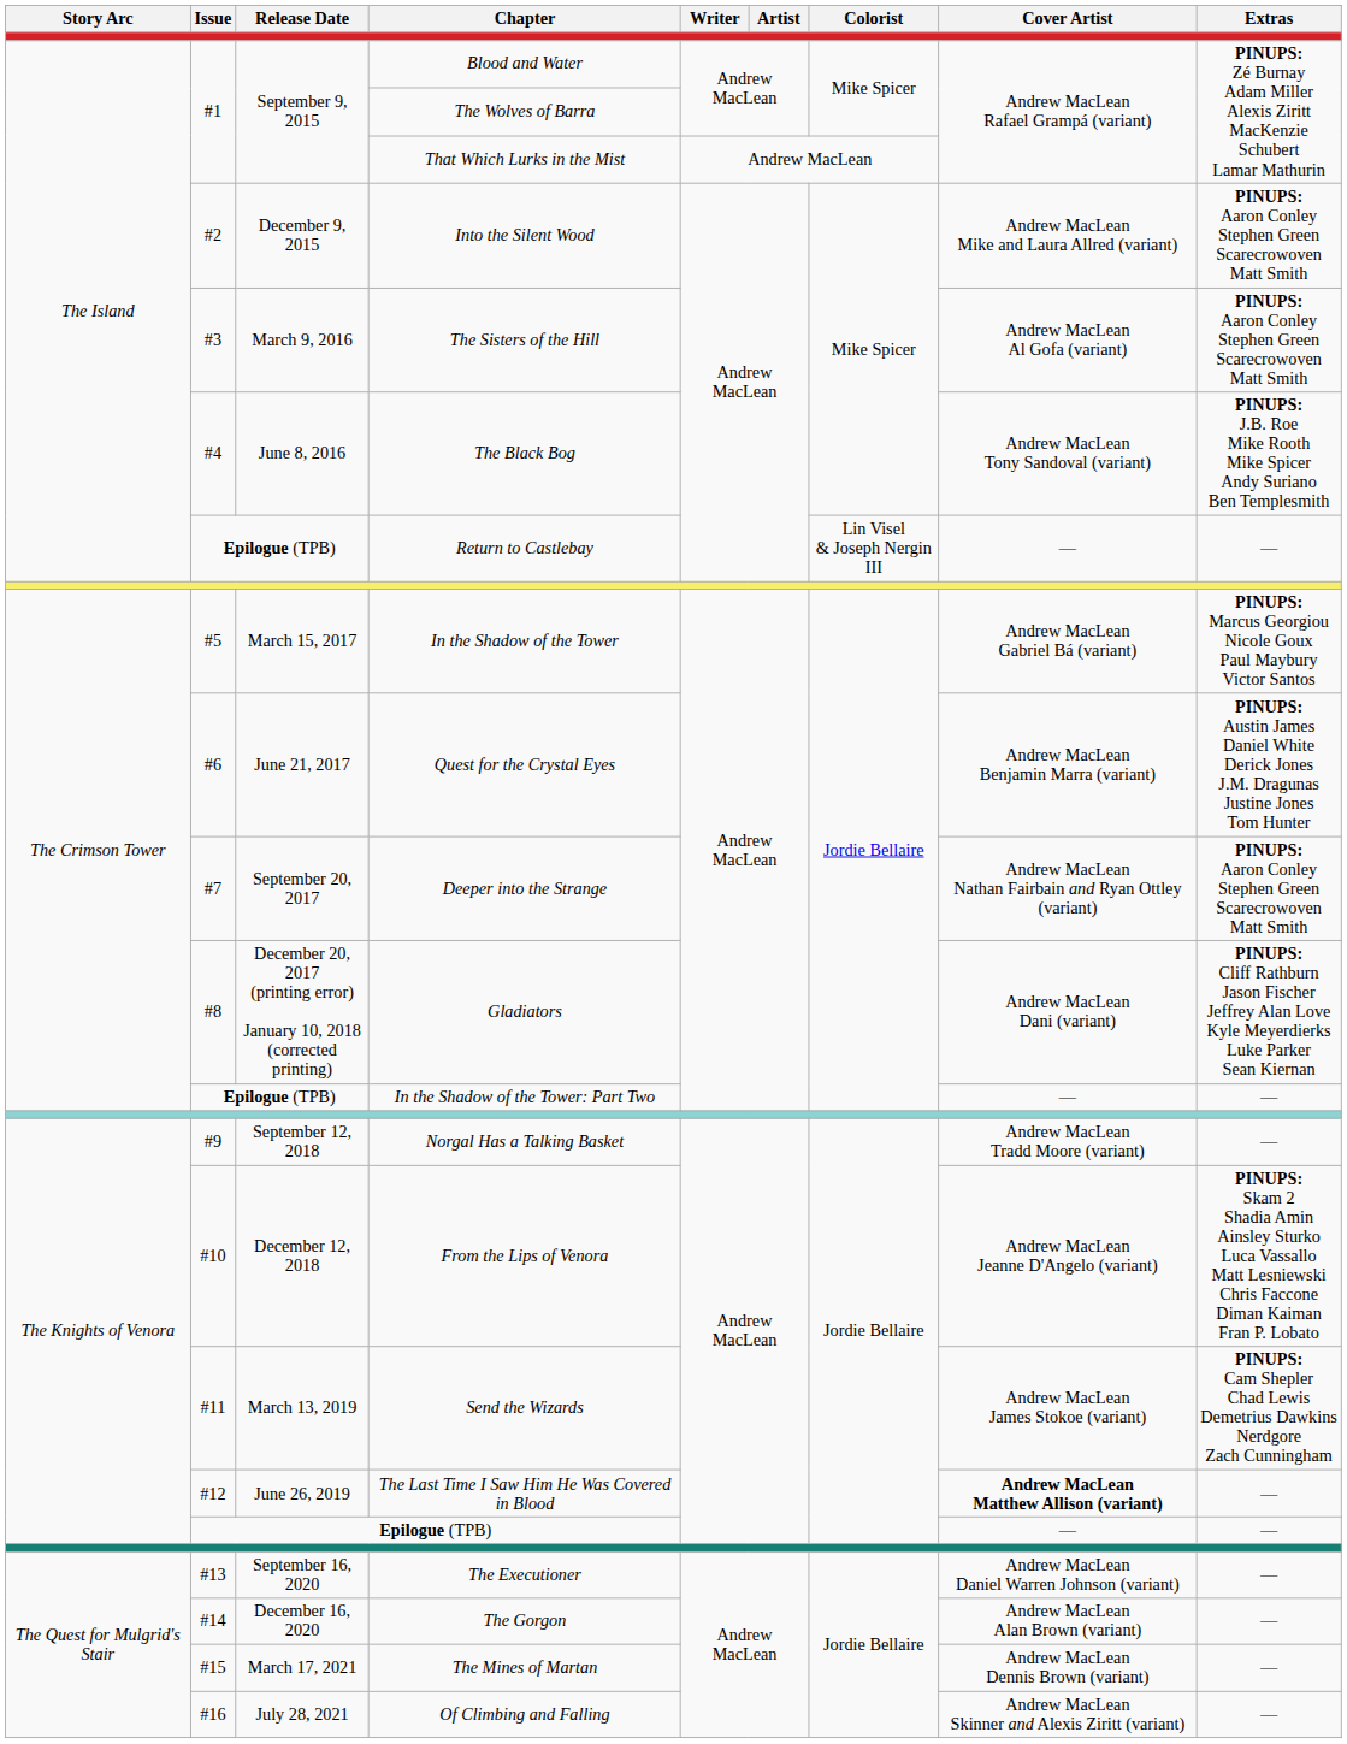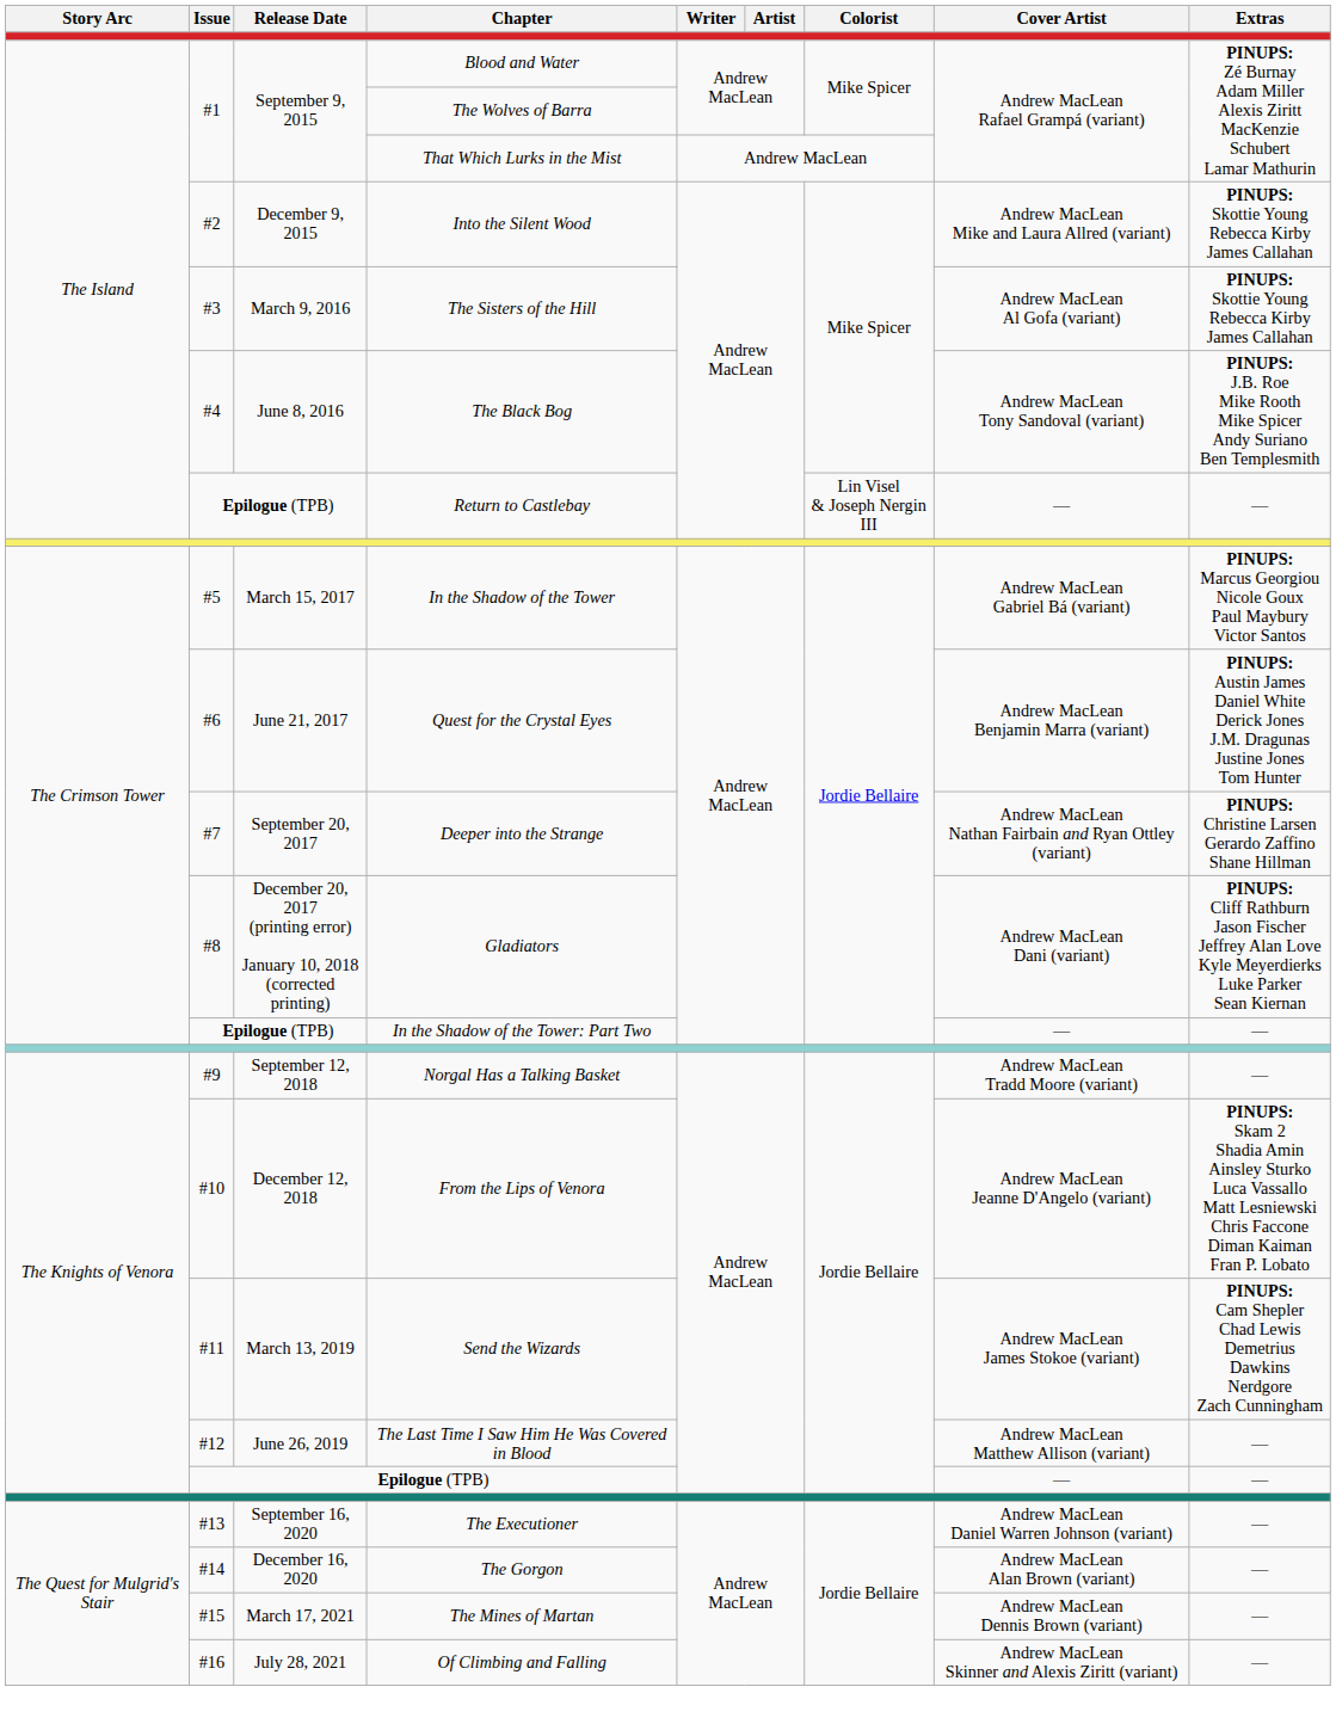Into the Silent Wood | Extras: PINUPS: Aaron Conley Stephen Green Scarecrowoven Matt Smith -> PINUPS: Skottie Young Rebecca Kirby James Callahan
The Sisters of the Hill | Extras: PINUPS: Aaron Conley Stephen Green Scarecrowoven Matt Smith -> PINUPS: Skottie Young Rebecca Kirby James Callahan
Deeper into the Strange | Extras: PINUPS: Aaron Conley Stephen Green Scarecrowoven Matt Smith -> PINUPS: Christine Larsen Gerardo Zaffino Shane Hillman
The Last Time I Saw Him He Was Covered in Blood | Cover Artist: bold -> normal
